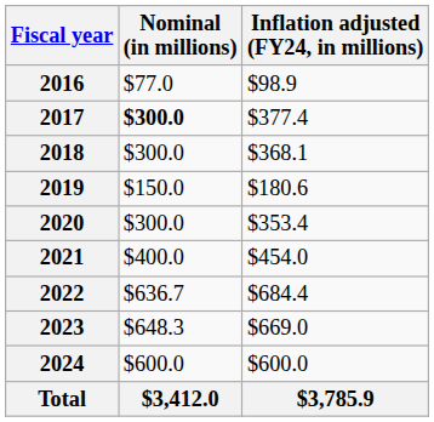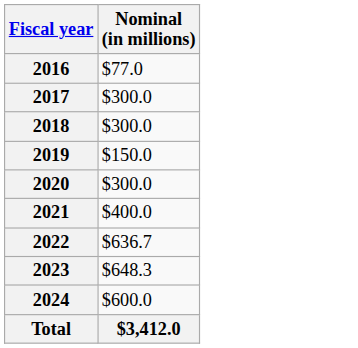- column: Inflation adjusted (FY24, in millions) | $98.9 | $377.4 | $368.1 | $180.6 | $353.4 | $454.0 | $684.4 | $669.0 | $600.0 | $3,785.9
2017 | Nominal (in millions): bold -> normal
